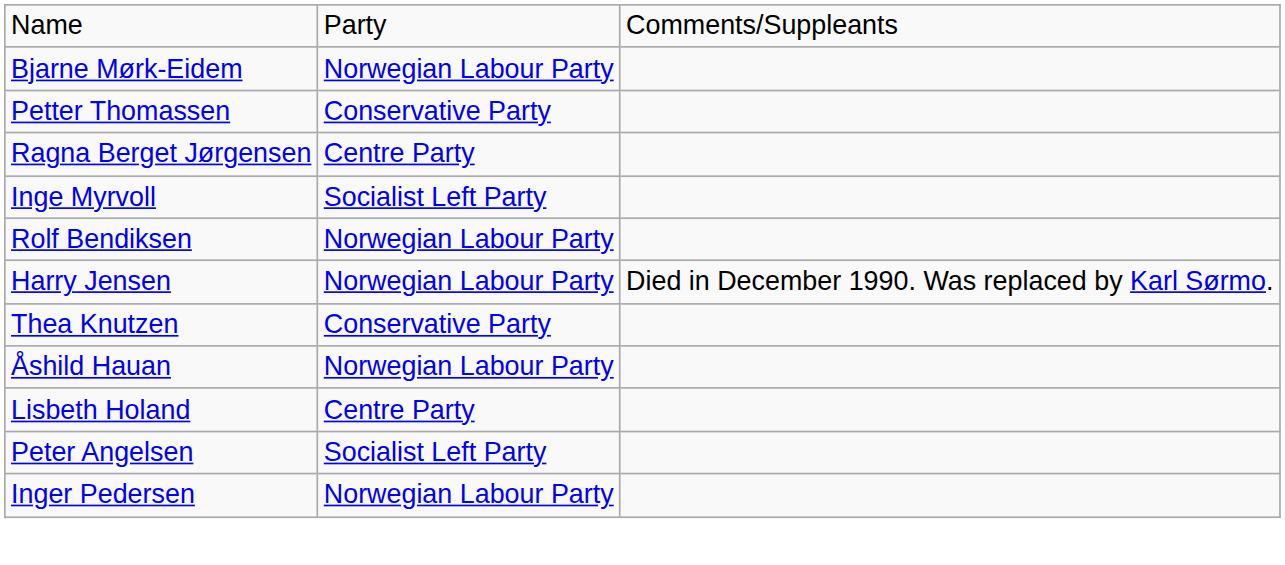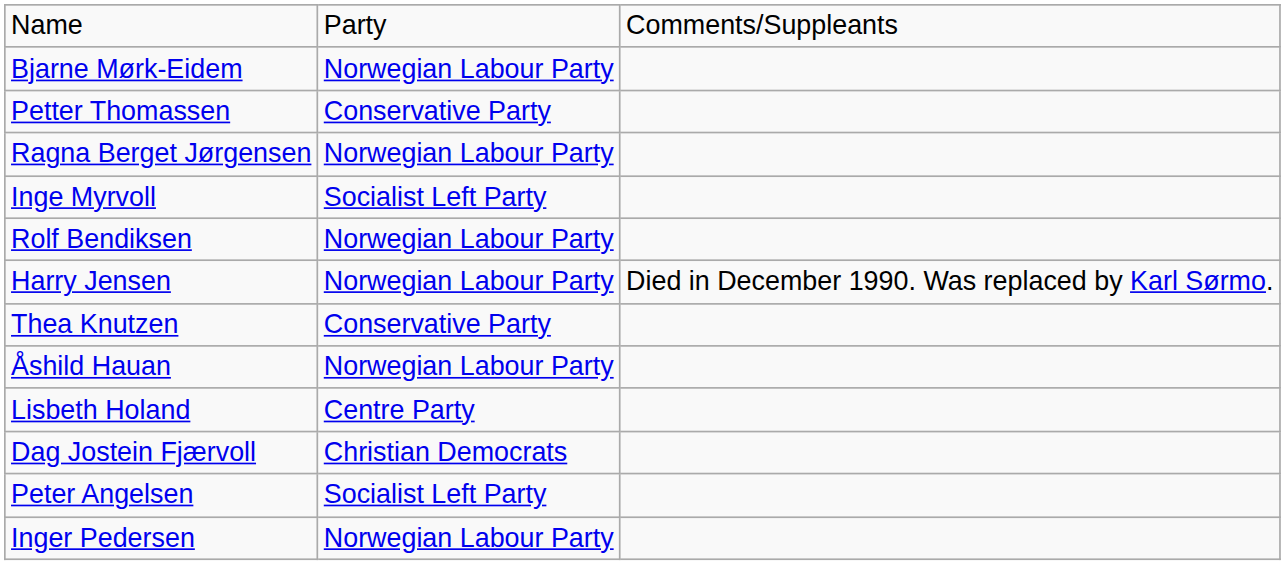Ragna Berget Jørgensen | column 2: Centre Party -> Norwegian Labour Party
+ row: Dag Jostein Fjærvoll | Christian Democrats
